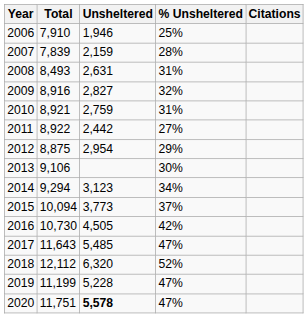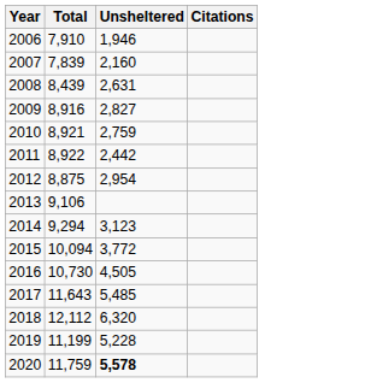- column: % Unsheltered | 25% | 28% | 31% | 32% | 31% | 27% | 29% | 30% | 34% | 37% | 42% | 47% | 52% | 47% | 47%
2007 | Unsheltered: 2,159 -> 2,160
2008 | Total: 8,493 -> 8,439
2015 | Unsheltered: 3,773 -> 3,772
2020 | Total: 11,751 -> 11,759
